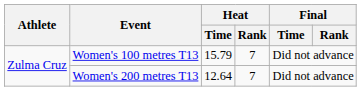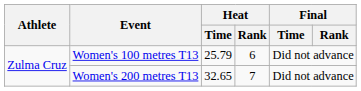Women's 100 metres T13 | Heat / Time: 15.79 -> 25.79
Women's 100 metres T13 | Heat / Rank: 7 -> 6
Women's 200 metres T13 | Heat / Time: 12.64 -> 32.65
